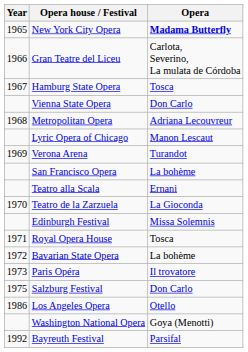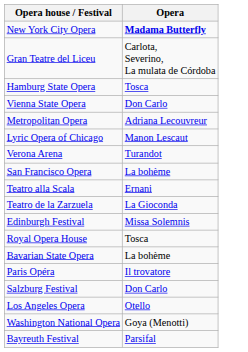- column: Year | 1965 | 1966 | 1967 | 1968 | 1969 | 1970 | 1971 | 1972 | 1973 | 1975 | 1986 | 1992
